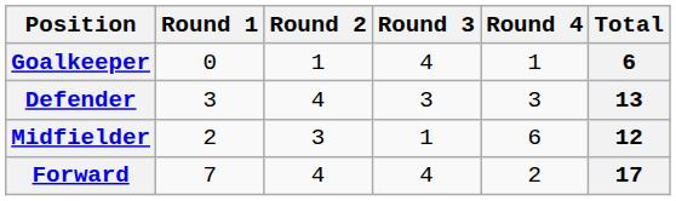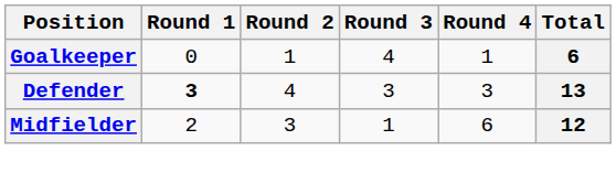Defender | Round 1: normal -> bold
- row: Forward | 7 | 4 | 4 | 2 | 17
